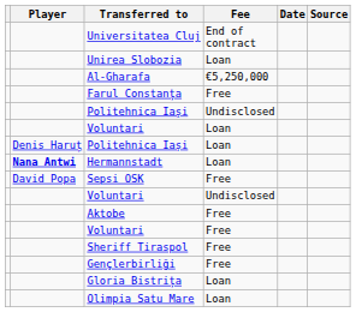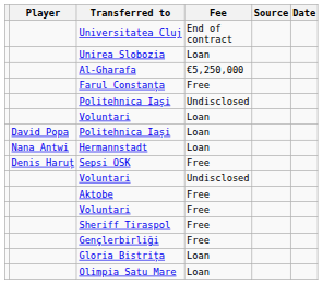columns swapped: Date <-> Source
Politehnica Iași / Loan | Player: Denis Haruț -> David Popa
Hermannstadt | Player: bold -> normal
Sepsi OSK | Player: David Popa -> Denis Haruț
